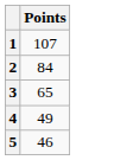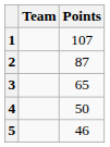+ column: Team
2 | Points: 84 -> 87
4 | Points: 49 -> 50
